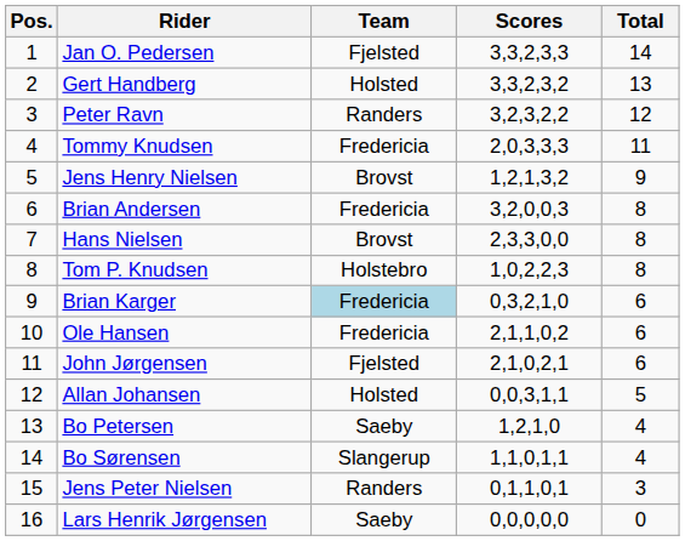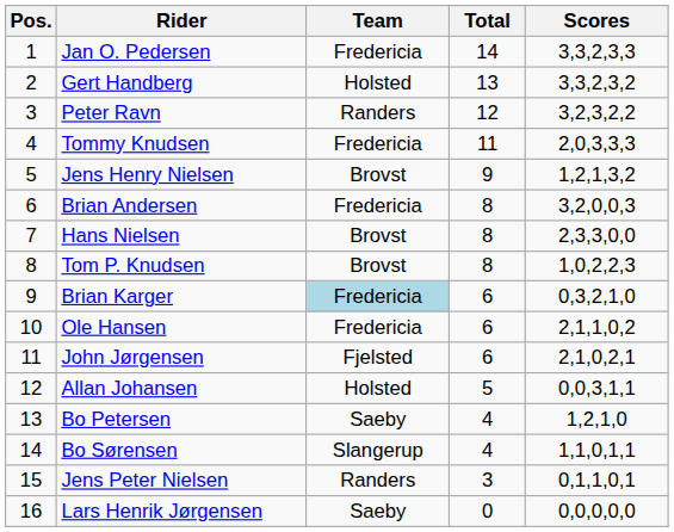columns swapped: Scores <-> Total
Jan O. Pedersen | Team: Fjelsted -> Fredericia
Tom P. Knudsen | Team: Holstebro -> Brovst
